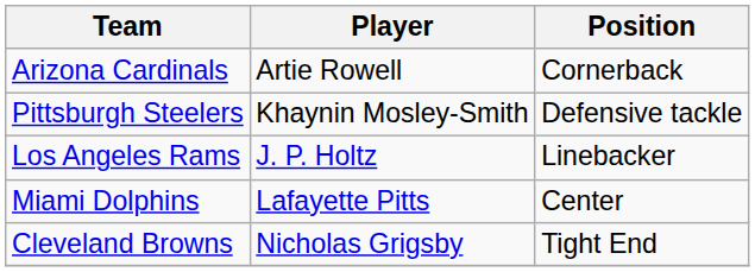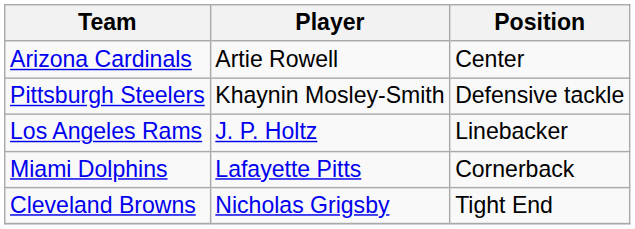Arizona Cardinals | Position: Cornerback -> Center
Miami Dolphins | Position: Center -> Cornerback
